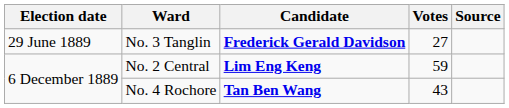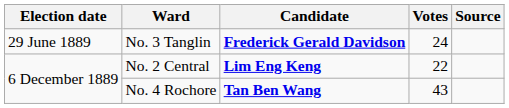No. 3 Tanglin | Votes: 27 -> 24
No. 2 Central | Votes: 59 -> 22
